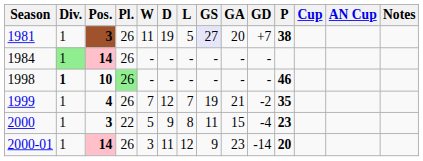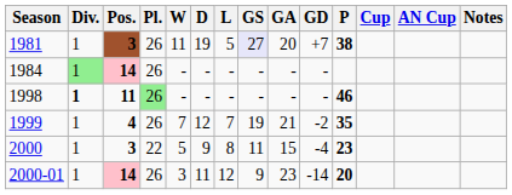1998 | Pos.: 10 -> 11
